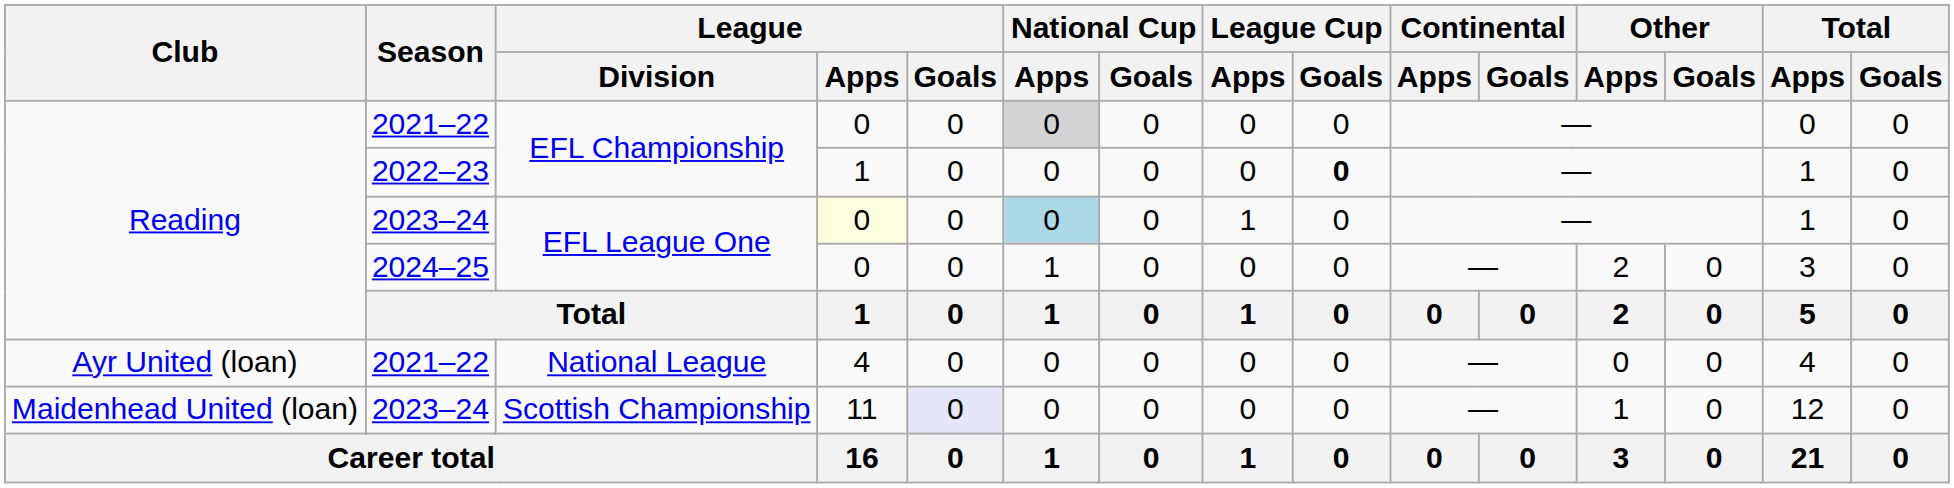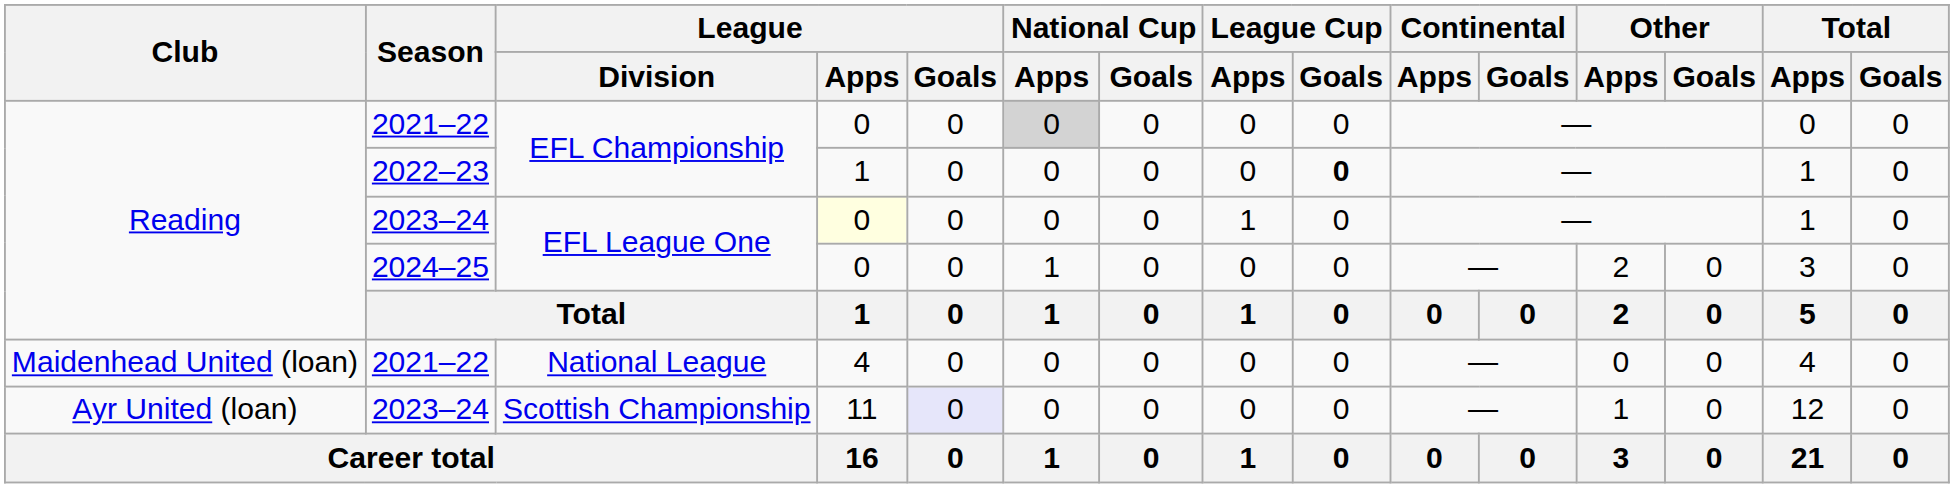2023–24 / EFL League One | National Cup / Apps: lightblue background -> no background
2021–22 / National League | Club: Ayr United (loan) -> Maidenhead United (loan)
2023–24 / Scottish Championship | Club: Maidenhead United (loan) -> Ayr United (loan)
